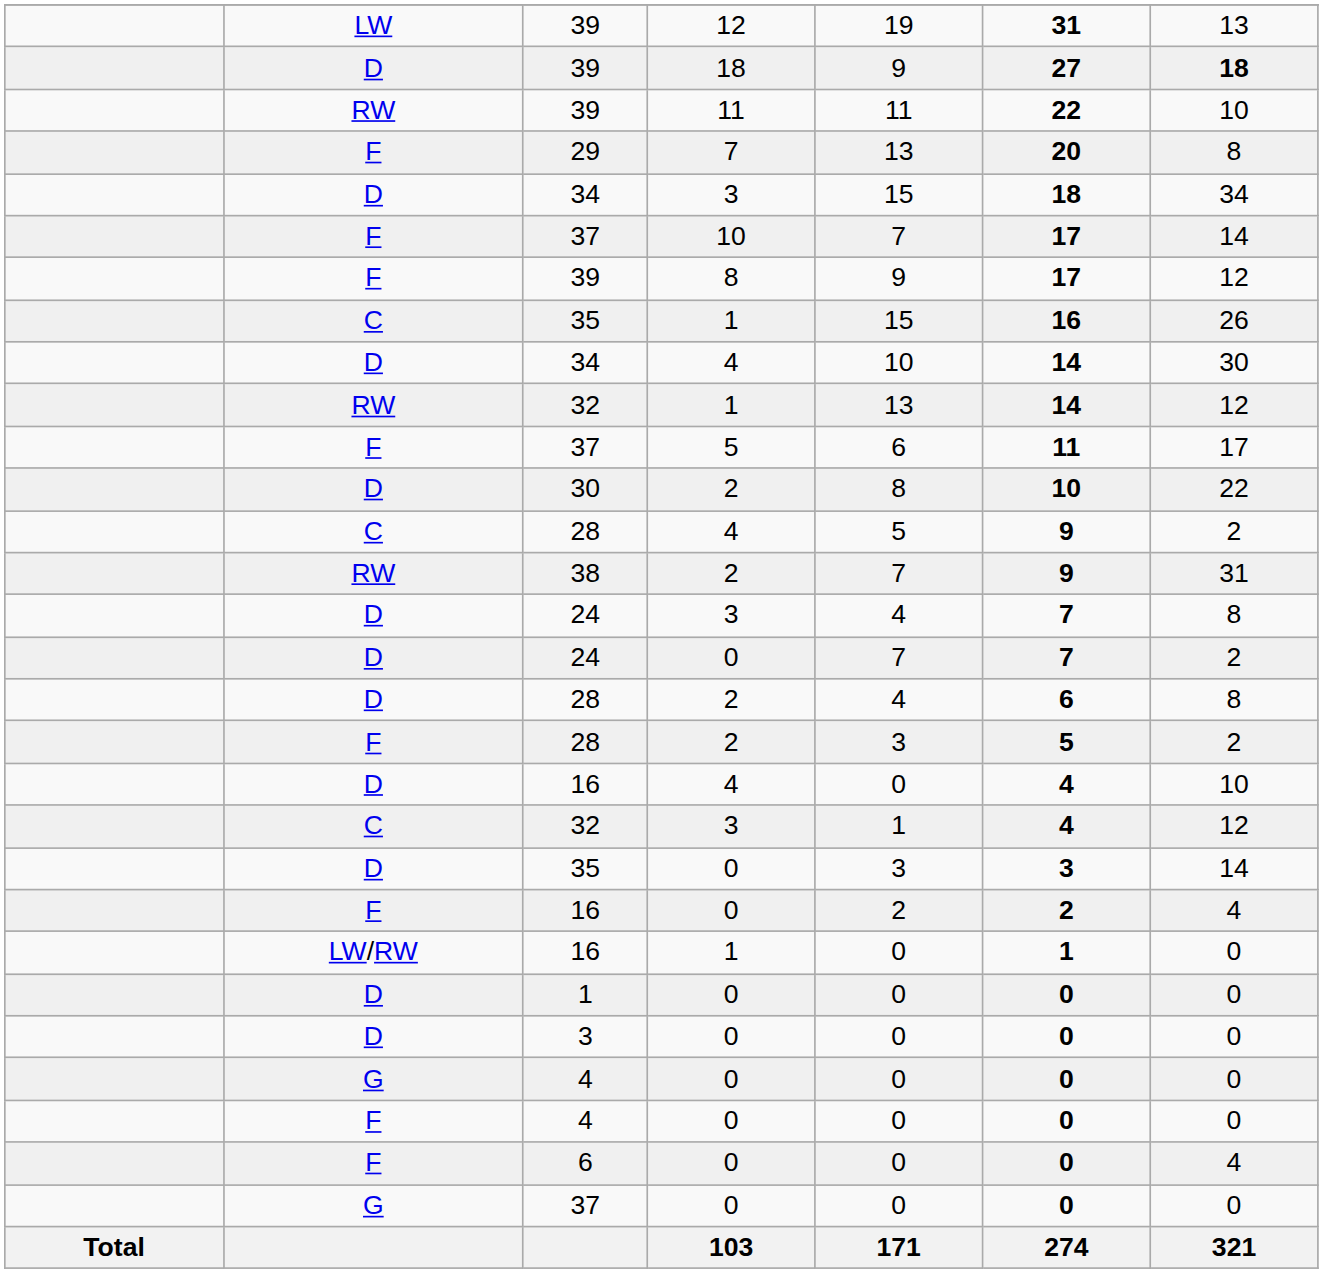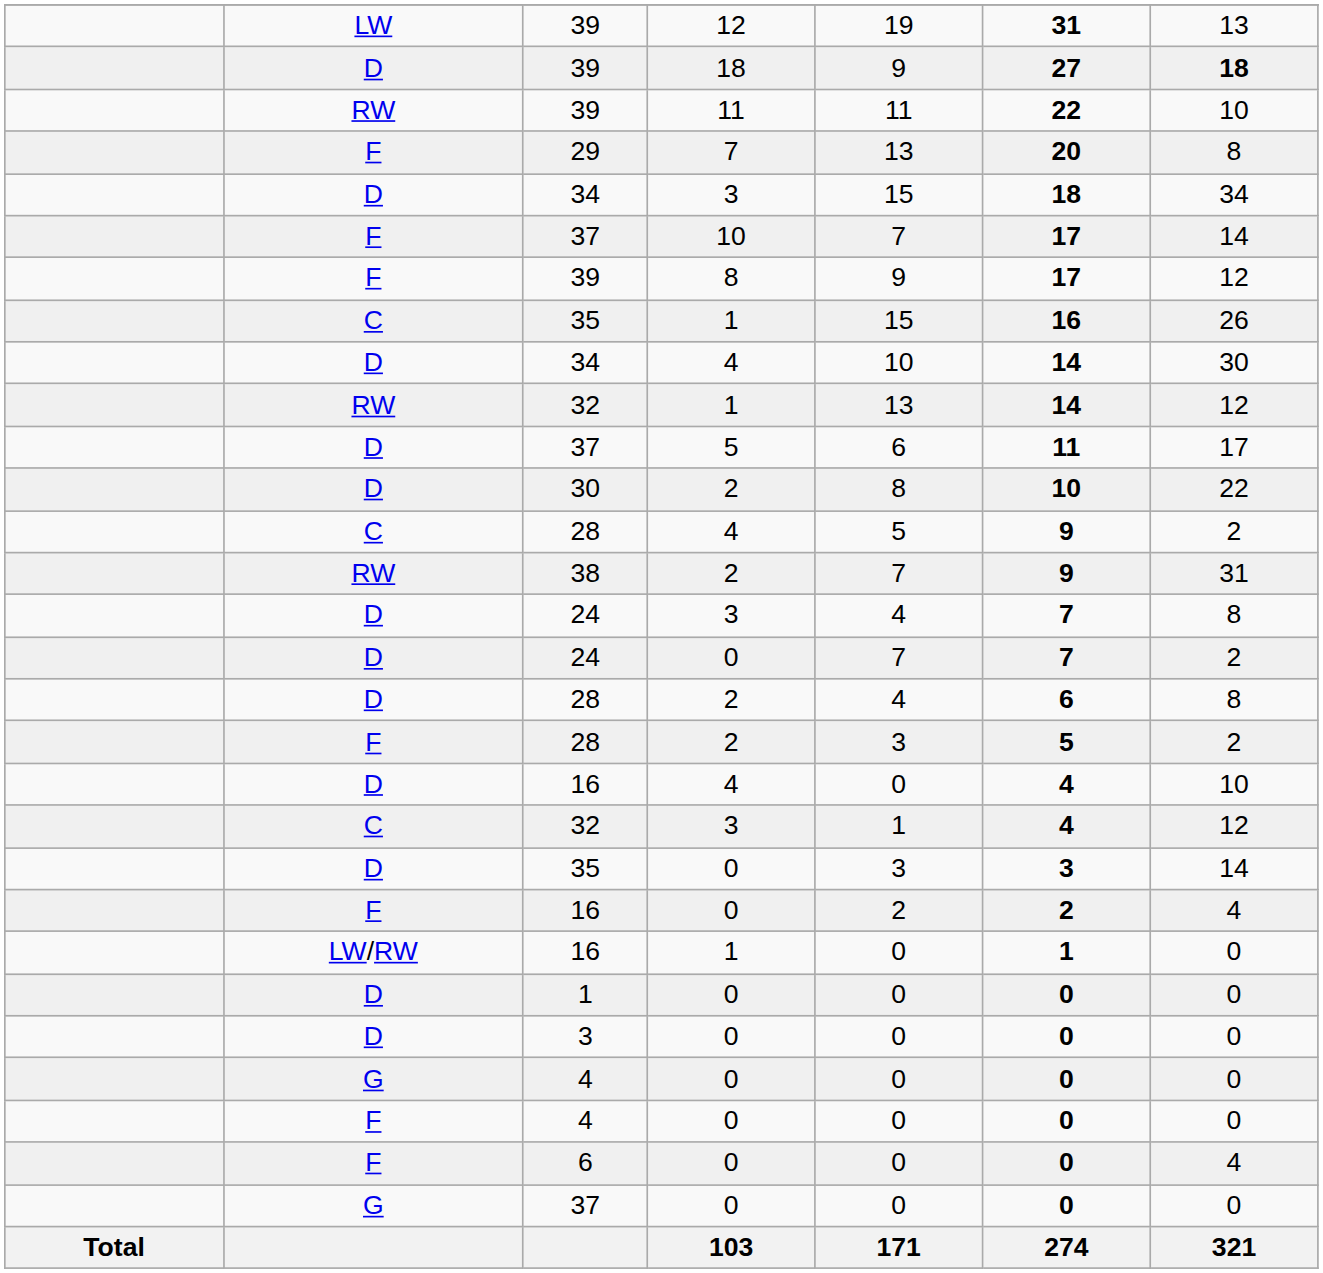37 / 5 | column 2: F -> D
